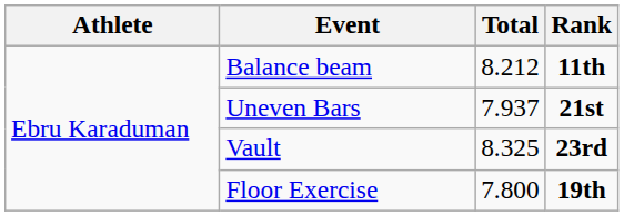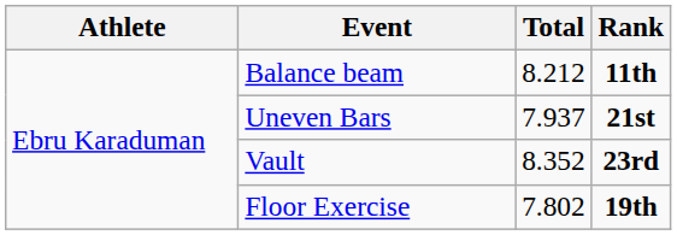Vault | Total: 8.325 -> 8.352
Floor Exercise | Total: 7.800 -> 7.802
